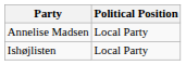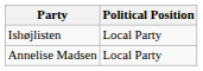rows swapped: Ishøjlisten <-> Annelise Madsen
